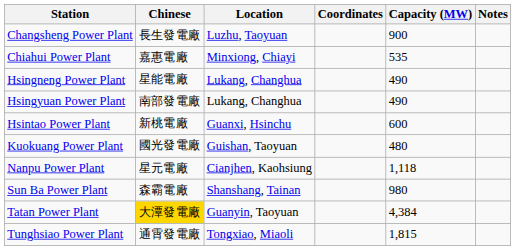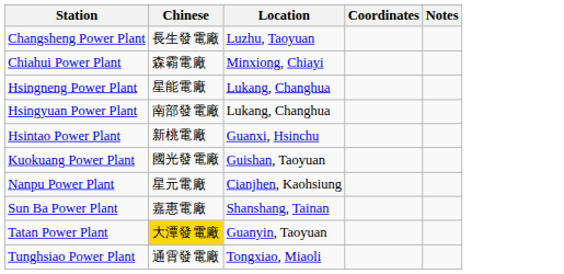- column: Capacity (MW) | 900 | 535 | 490 | 490 | 600 | 480 | 1,118 | 980 | 4,384 | 1,815
Chiahui Power Plant | Chinese: 嘉惠電廠 -> 森霸電廠
Sun Ba Power Plant | Chinese: 森霸電廠 -> 嘉惠電廠
